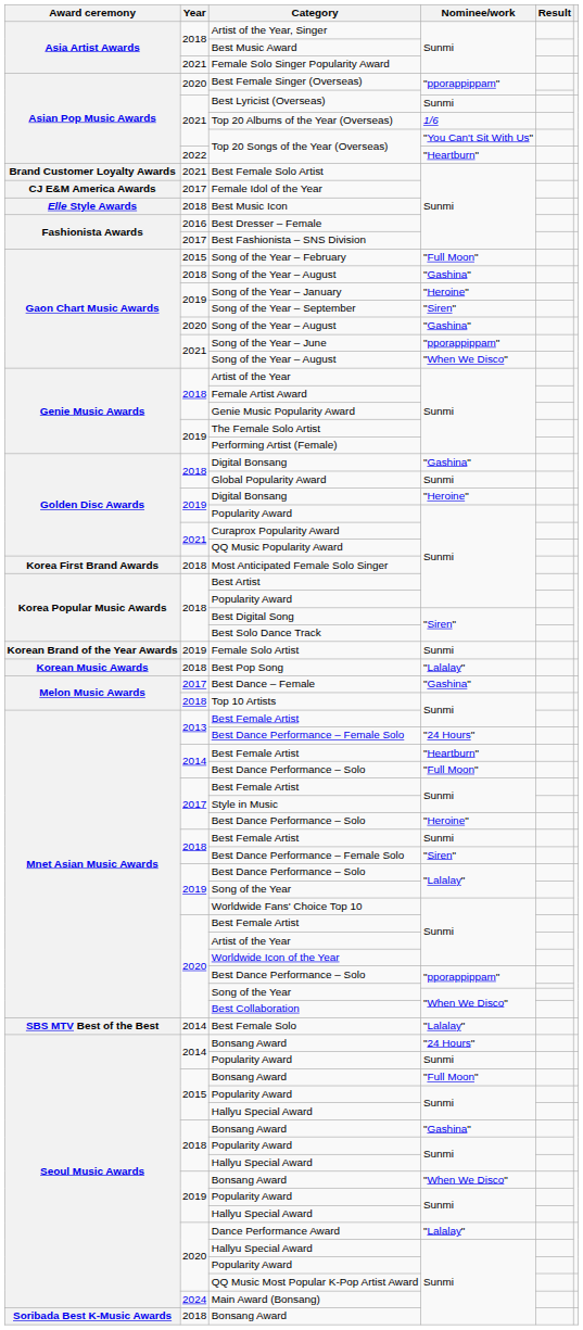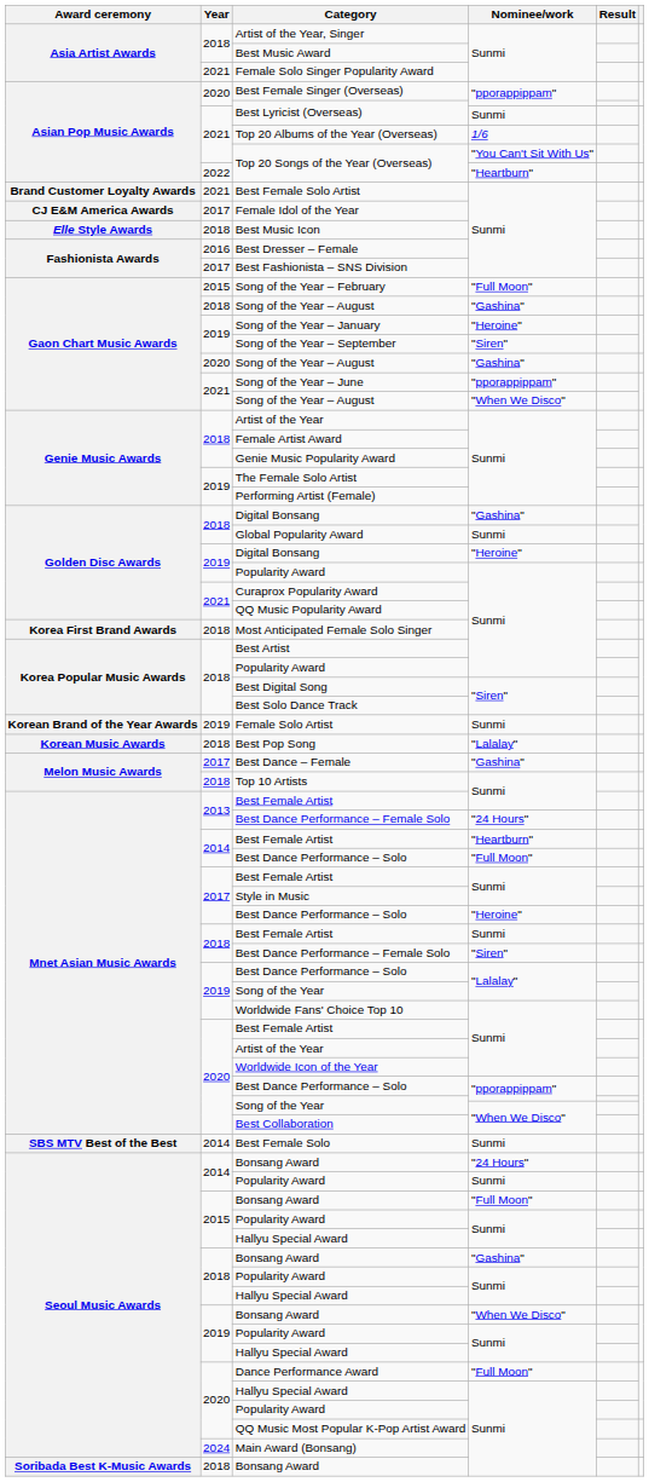Best Female Solo | Nominee/work: "Lalalay" -> Sunmi
Dance Performance Award | Nominee/work: "Lalalay" -> "Full Moon"
